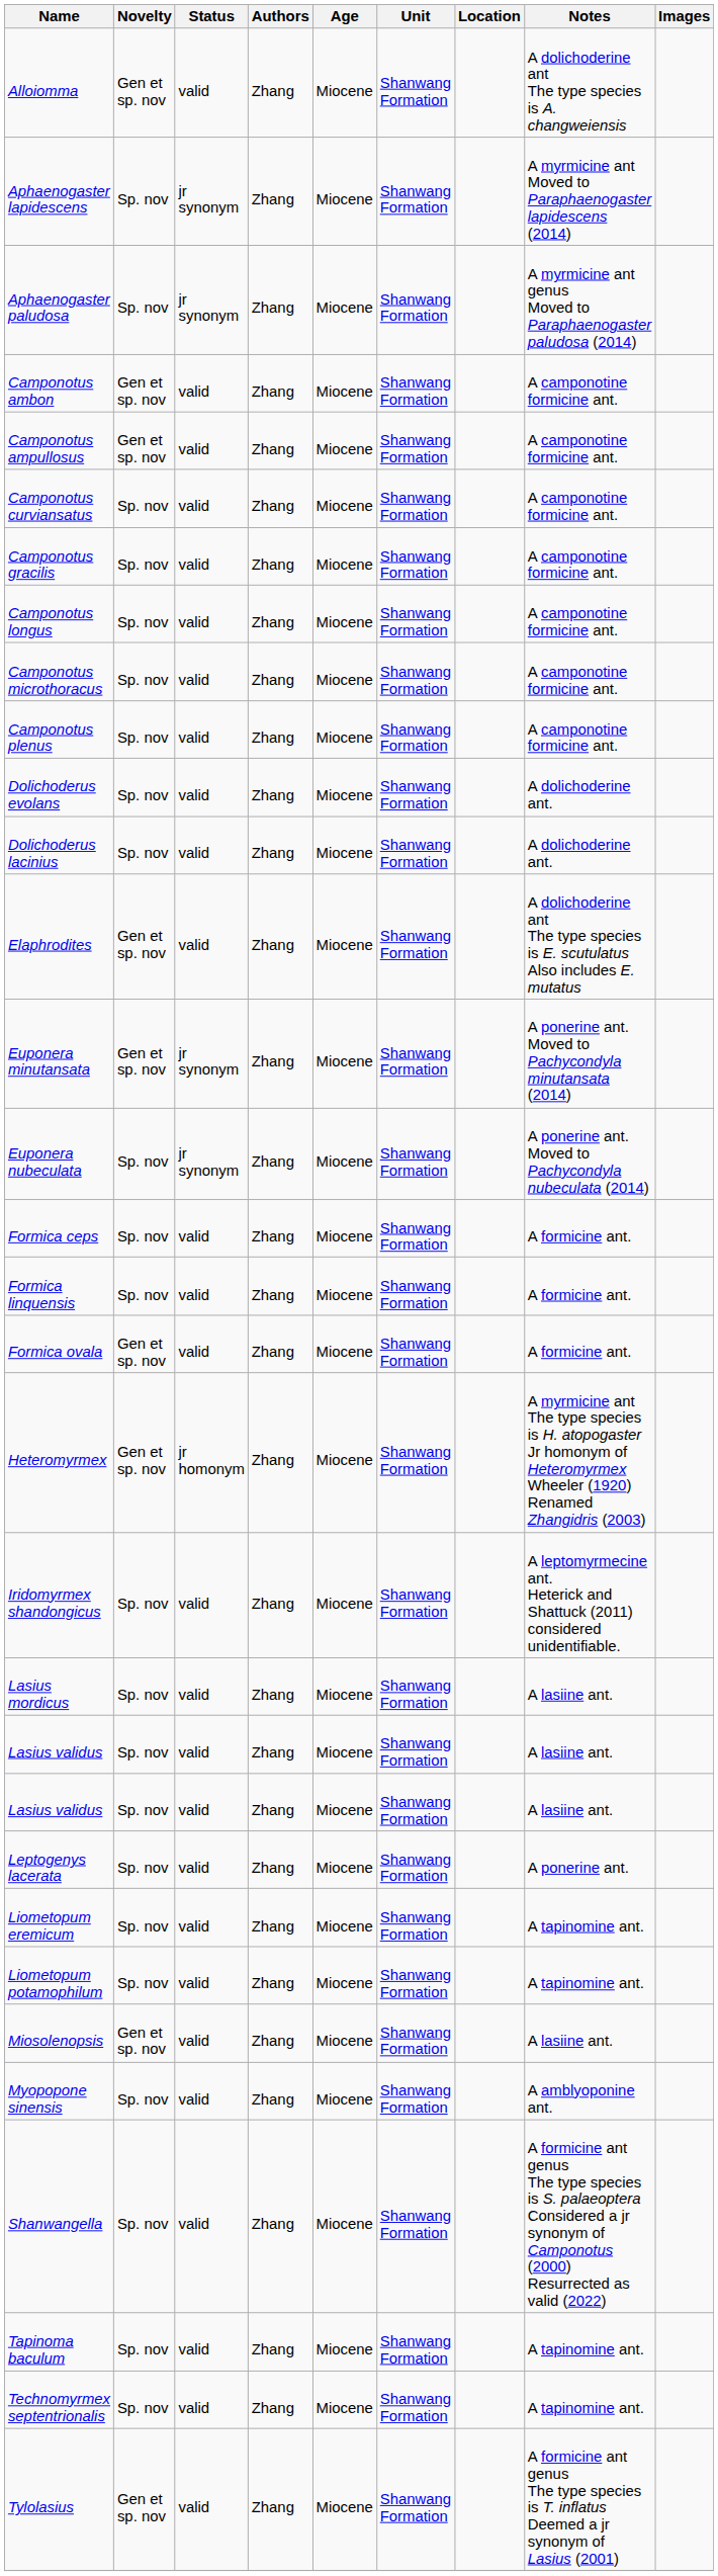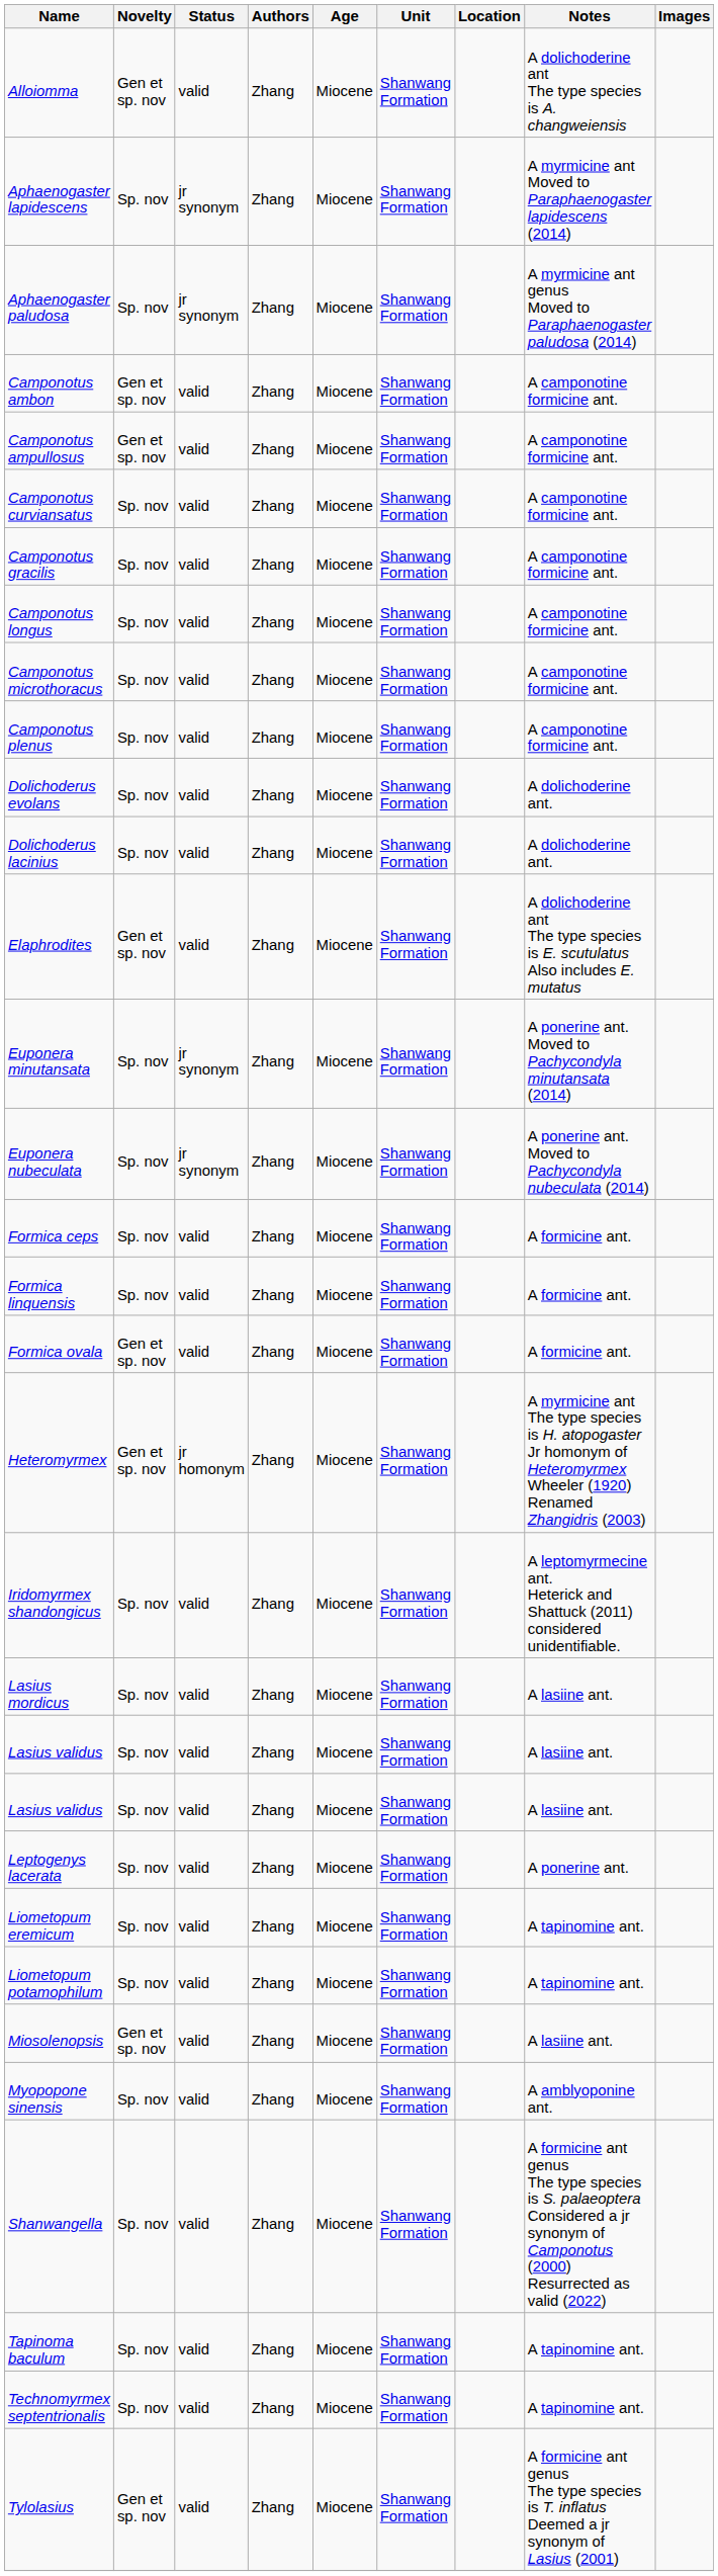Euponera minutansata | Novelty: Gen et sp. nov -> Sp. nov
